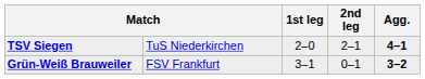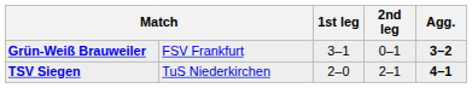rows swapped: TSV Siegen <-> Grün-Weiß Brauweiler
